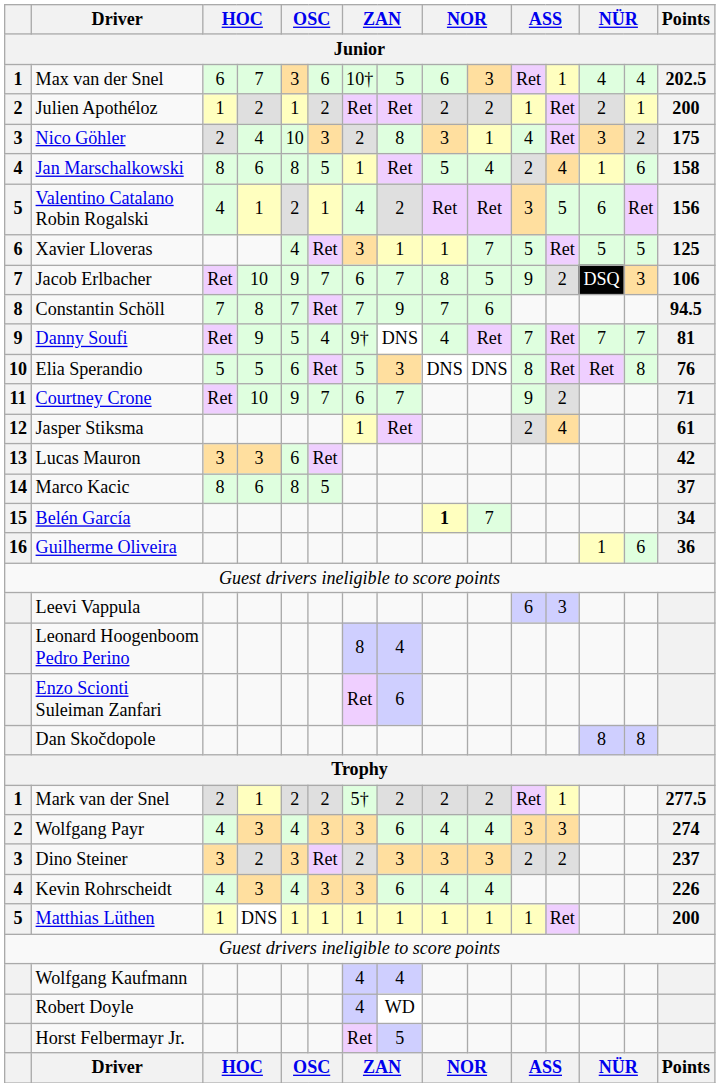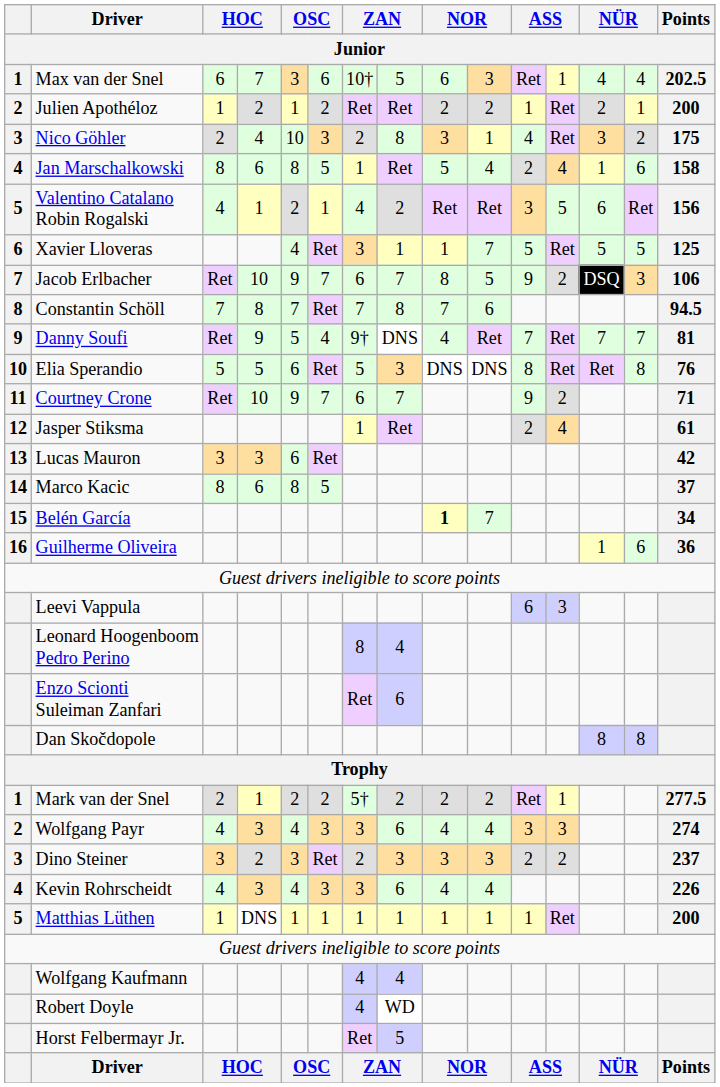Constantin Schöll | column 8: 9 -> 8
